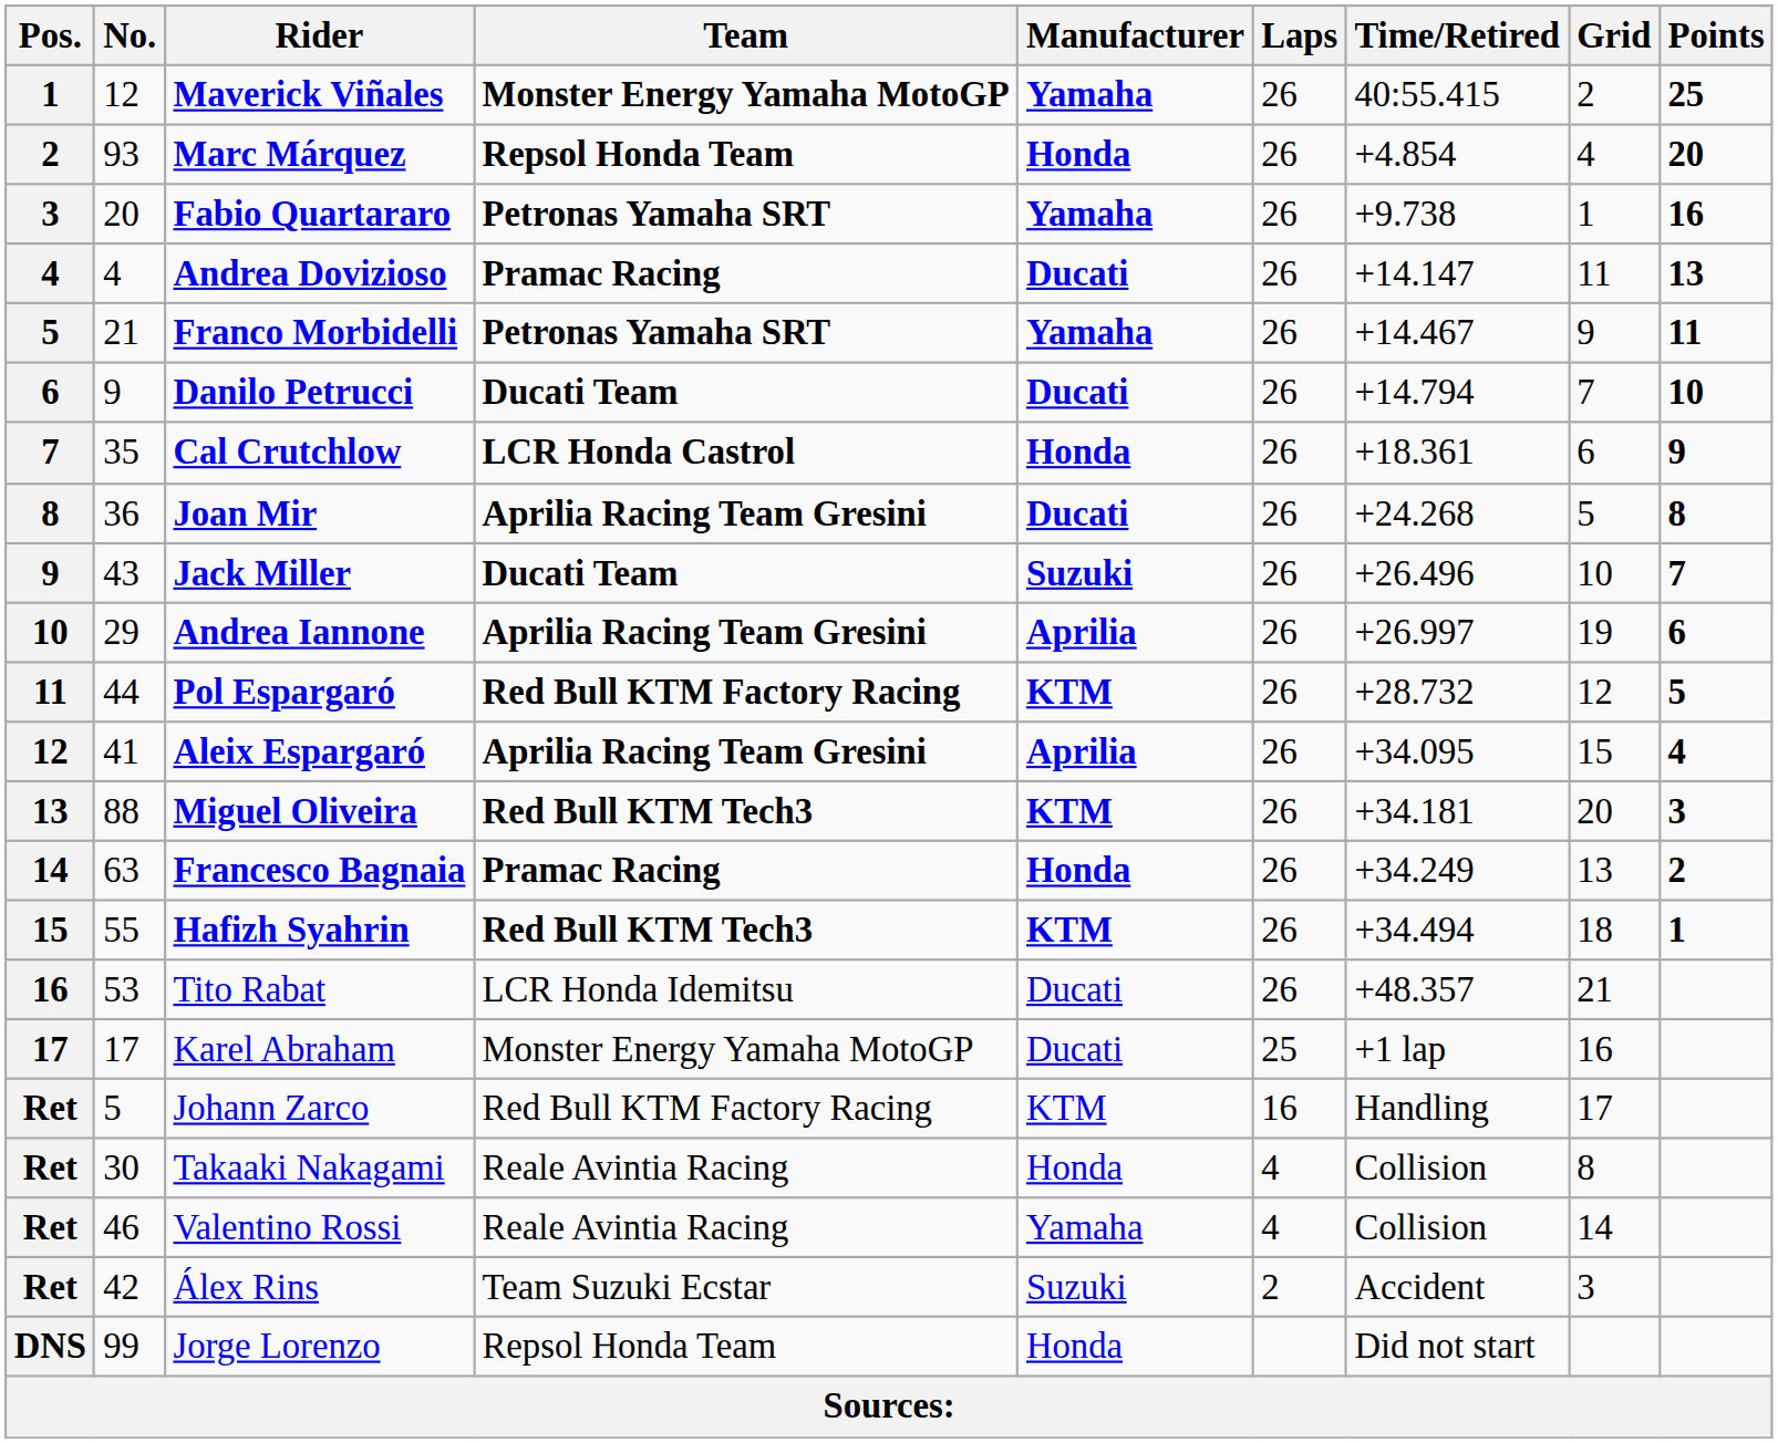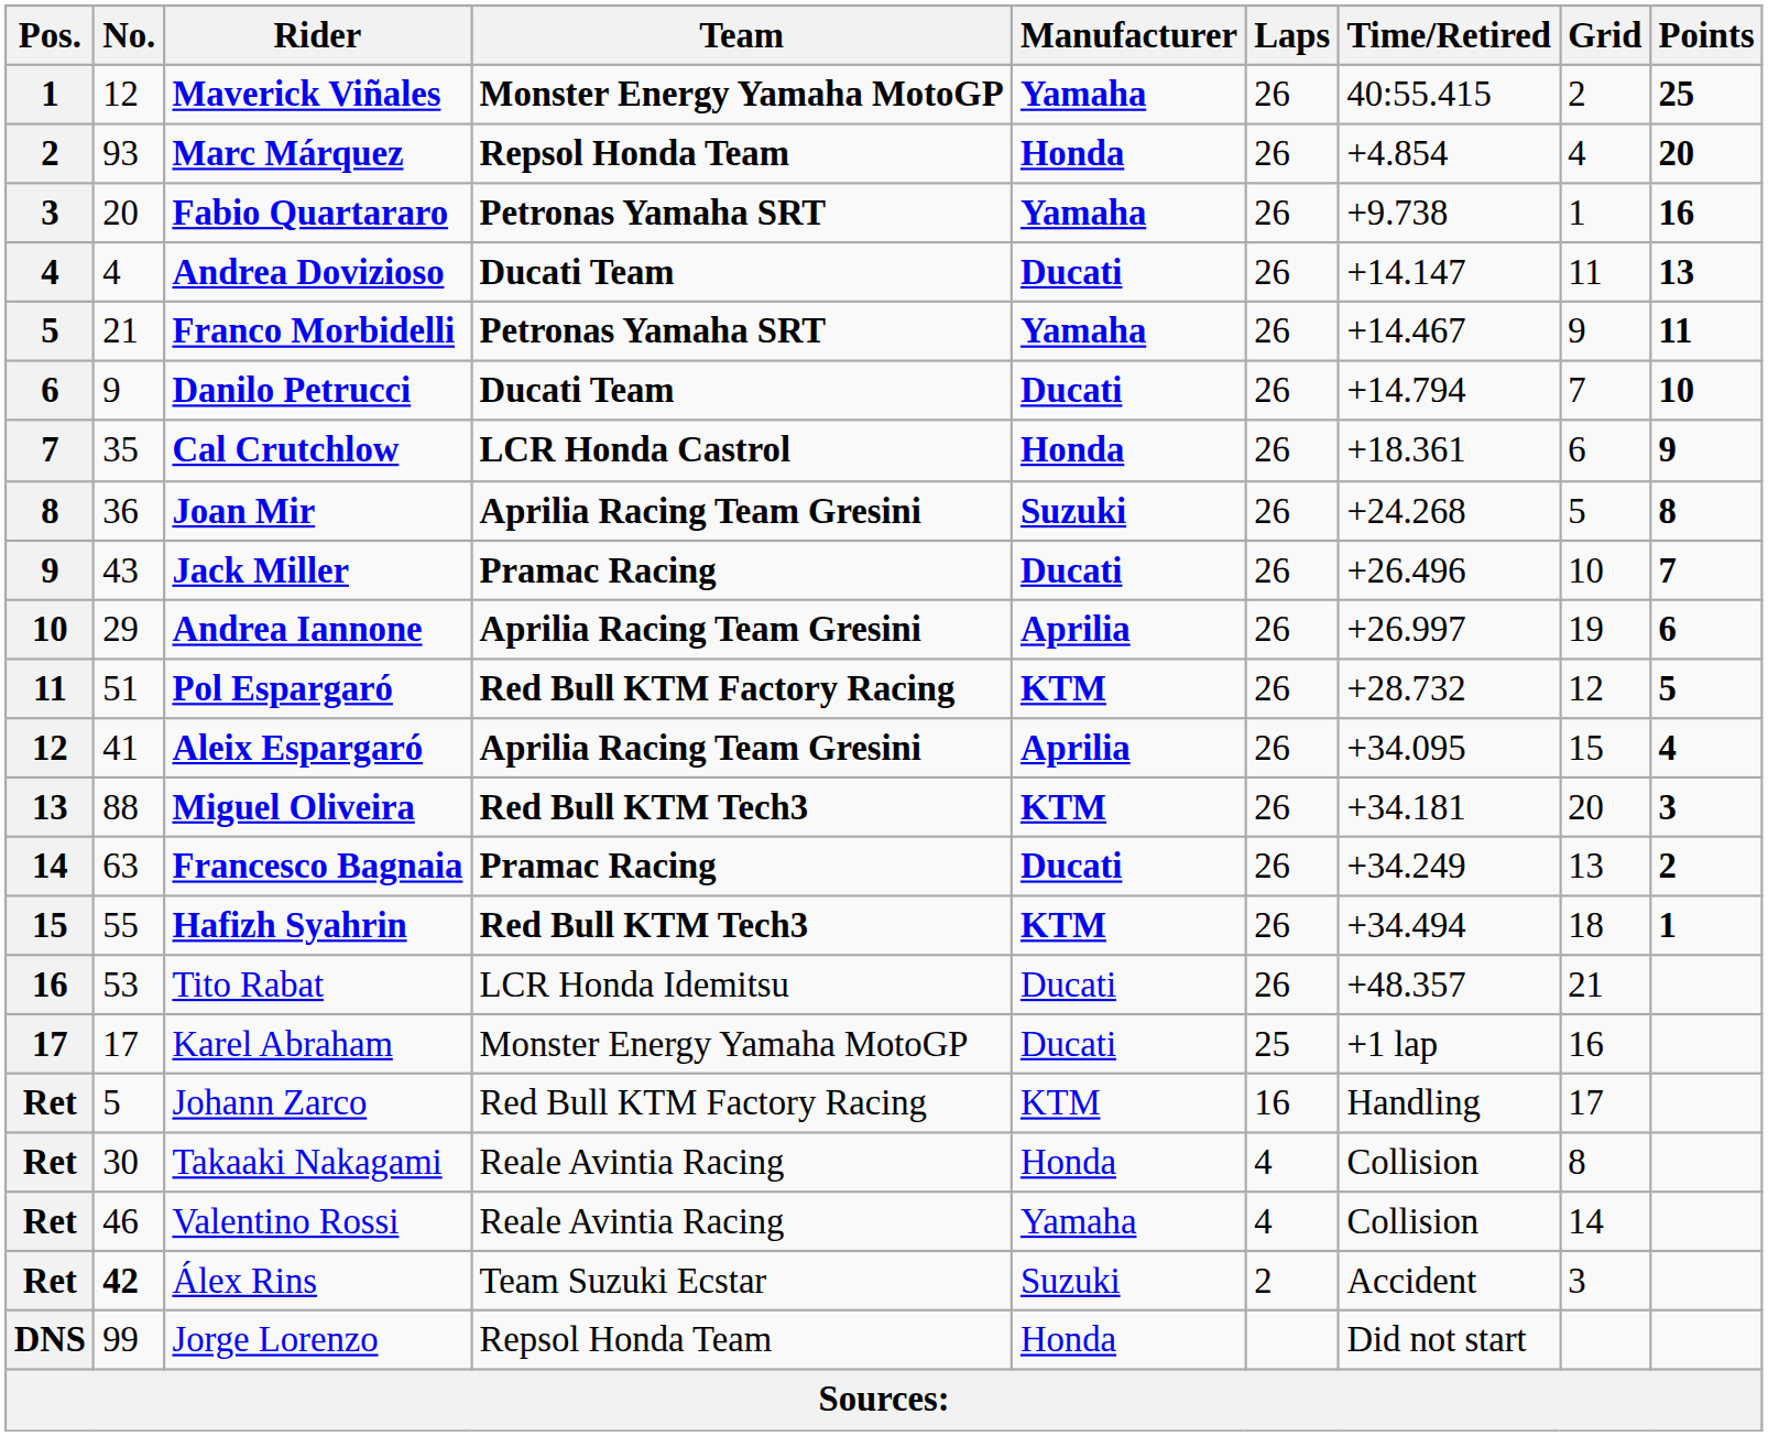Andrea Dovizioso | Team: Pramac Racing -> Ducati Team
Joan Mir | Manufacturer: Ducati -> Suzuki
Jack Miller | Team: Ducati Team -> Pramac Racing
Jack Miller | Manufacturer: Suzuki -> Ducati
Pol Espargaró | No.: 44 -> 51
Francesco Bagnaia | Manufacturer: Honda -> Ducati
Álex Rins | No.: normal -> bold
